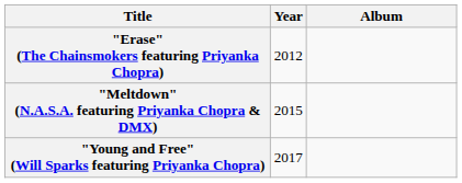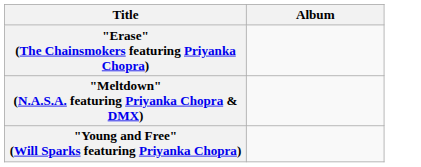- column: Year | 2012 | 2015 | 2017
